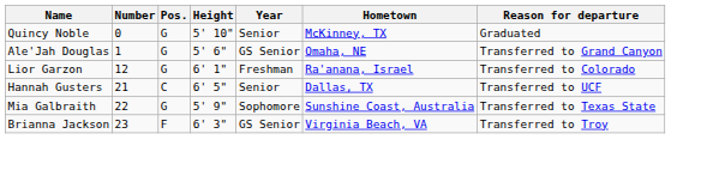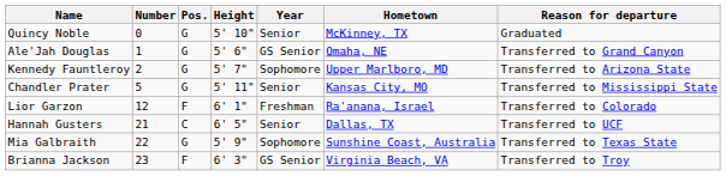+ row: Kennedy Fauntleroy | 2 | G | 5' 7" | Sophomore | Upper Marlboro, MD | Transferred to Arizona State
+ row: Chandler Prater | 5 | G | 5' 11" | Senior | Kansas City, MO | Transferred to Mississippi State
Lior Garzon | Pos.: G -> F
